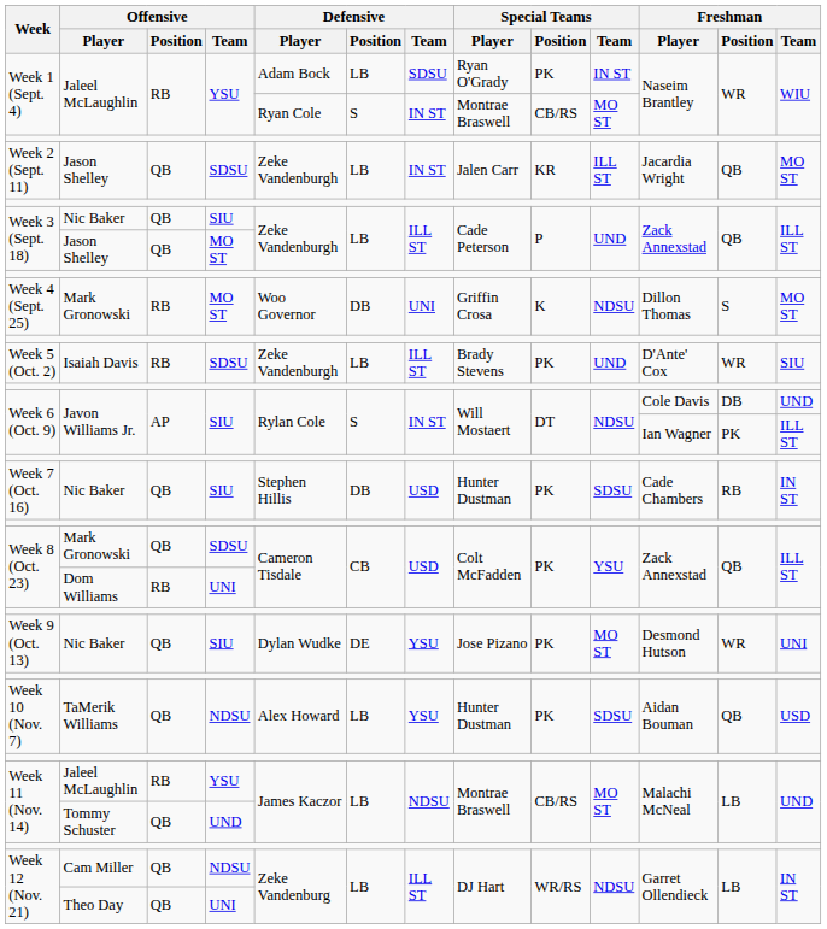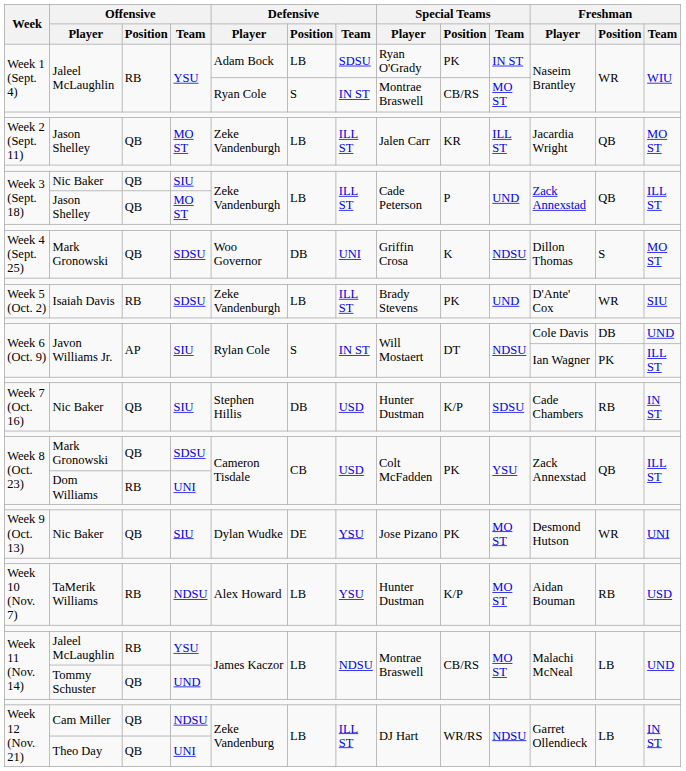Week 2 (Sept. 11) | Offensive / Team: SDSU -> MO ST
Week 2 (Sept. 11) | Defensive / Team: IN ST -> ILL ST
Week 4 (Sept. 25) | Offensive / Position: RB -> QB
Week 4 (Sept. 25) | Offensive / Team: MO ST -> SDSU
Week 7 (Oct. 16) | Special Teams / Position: PK -> K/P
Week 10 (Nov. 7) | Offensive / Position: QB -> RB
Week 10 (Nov. 7) | Special Teams / Position: PK -> K/P
Week 10 (Nov. 7) | Special Teams / Team: SDSU -> MO ST
Week 10 (Nov. 7) | Freshman / Position: QB -> RB
